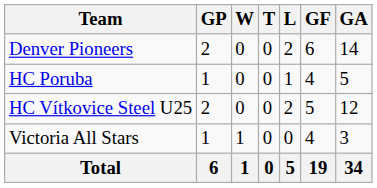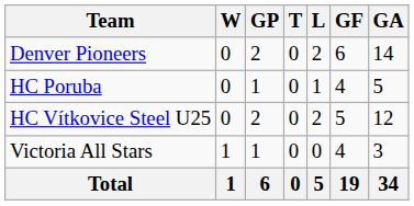columns swapped: GP <-> W
